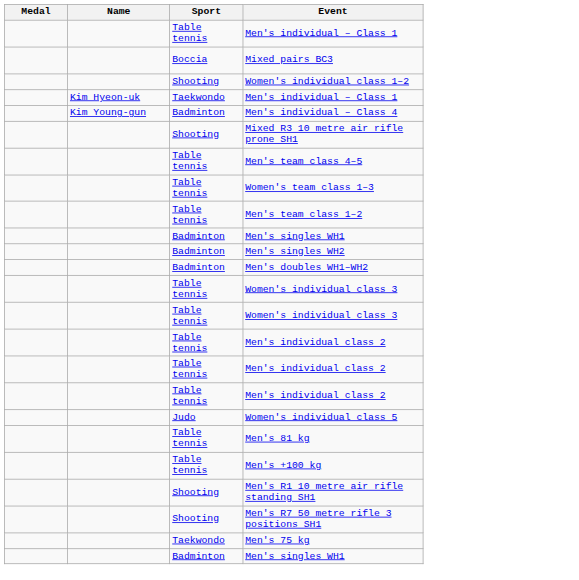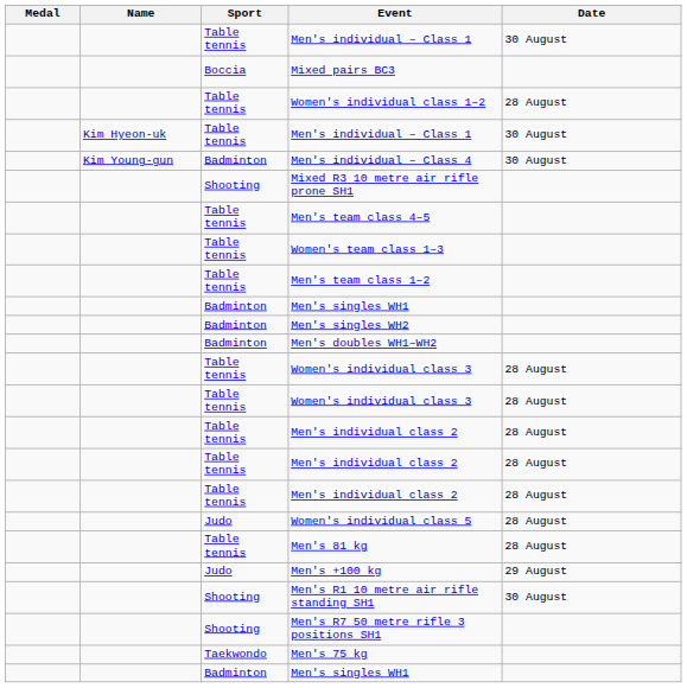+ column: Date | 30 August | 28 August | 30 August | 30 August | 28 August | 28 August | 28 August | 28 August | 28 August | 28 August | 28 August | 29 August | 30 August
Women's individual class 1–2 | Sport: Shooting -> Table tennis
Kim Hyeon-uk / Men's individual – Class 1 | Sport: Taekwondo -> Table tennis
Men's +100 kg | Sport: Table tennis -> Judo
